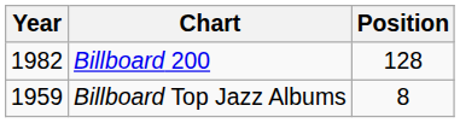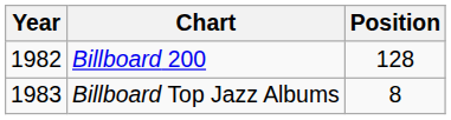Billboard Top Jazz Albums | Year: 1959 -> 1983
